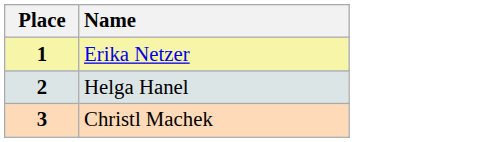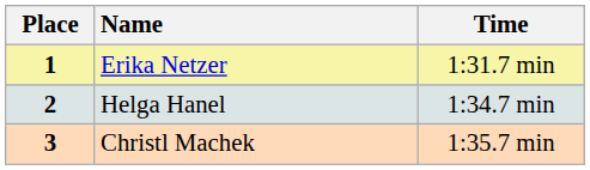+ column: Time | 1:31.7 min | 1:34.7 min | 1:35.7 min
